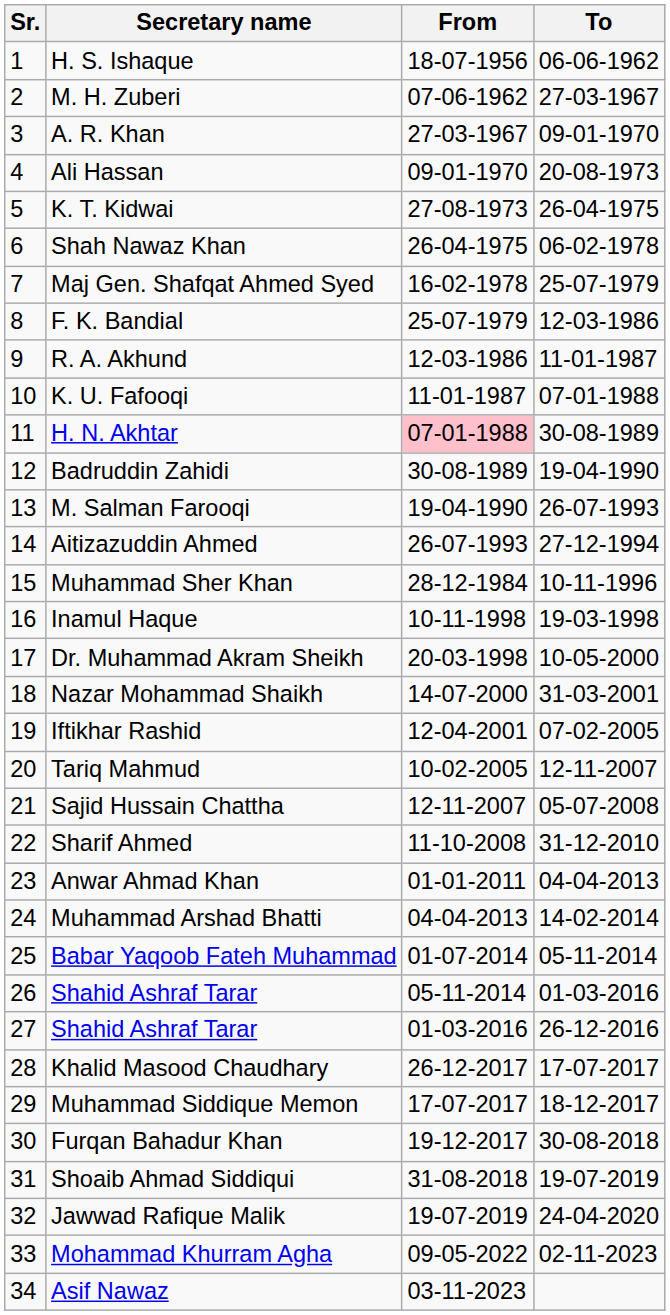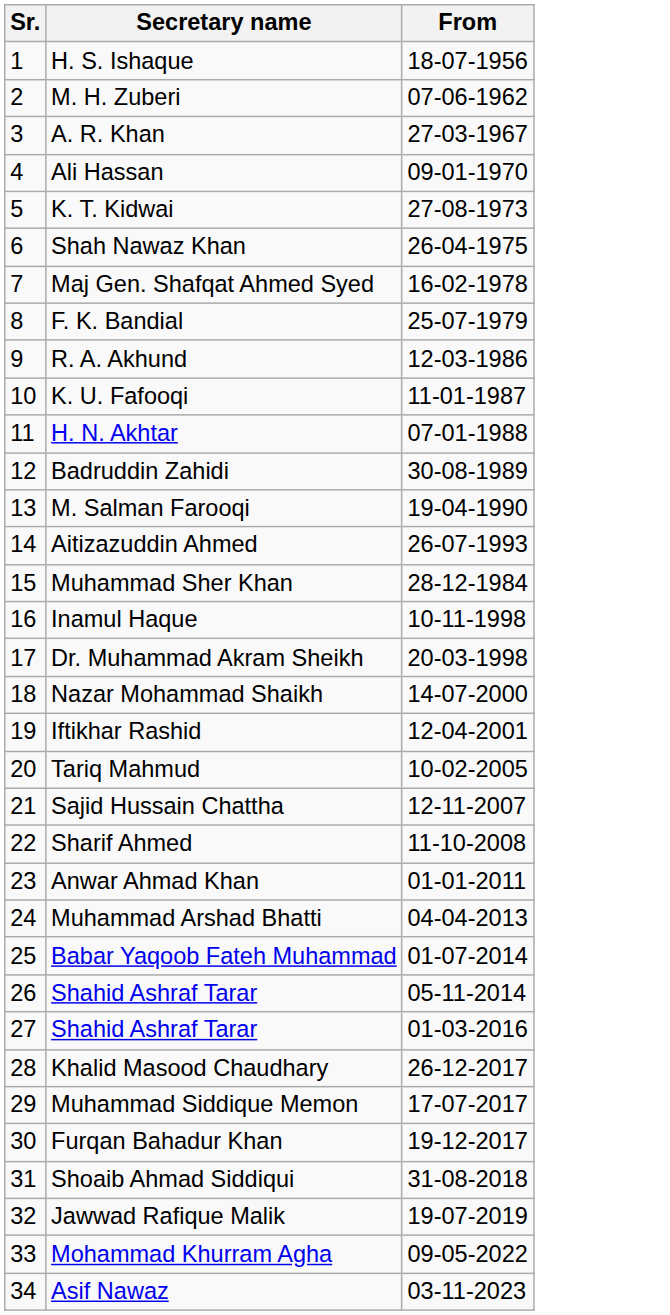- column: To | 06-06-1962 | 27-03-1967 | 09-01-1970 | 20-08-1973 | 26-04-1975 | 06-02-1978 | 25-07-1979 | 12-03-1986 | 11-01-1987 | 07-01-1988 | 30-08-1989 | 19-04-1990 | 26-07-1993 | 27-12-1994 | 10-11-1996 | 19-03-1998 | 10-05-2000 | 31-03-2001 | 07-02-2005 | 12-11-2007 | 05-07-2008 | 31-12-2010 | 04-04-2013 | 14-02-2014 | 05-11-2014 | 01-03-2016 | 26-12-2016 | 17-07-2017 | 18-12-2017 | 30-08-2018 | 19-07-2019 | 24-04-2020 | 02-11-2023
H. N. Akhtar | From: pink background -> no background
